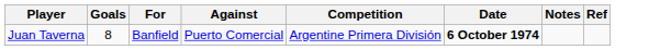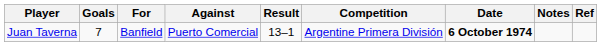+ column: Result | 13–1
Juan Taverna | Goals: 8 -> 7
